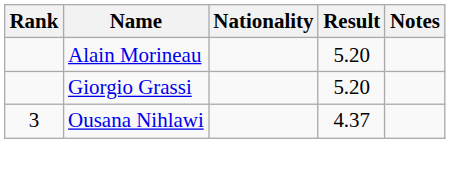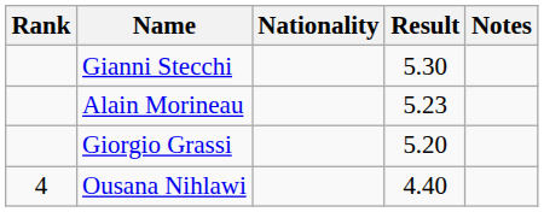+ row: Gianni Stecchi | 5.30
Alain Morineau | Result: 5.20 -> 5.23
Ousana Nihlawi | Rank: 3 -> 4
Ousana Nihlawi | Result: 4.37 -> 4.40
